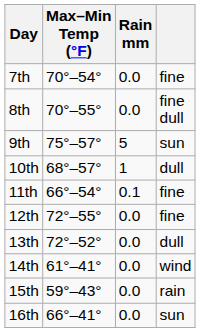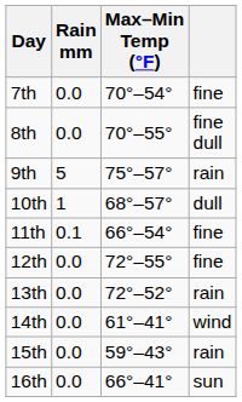columns swapped: Rain mm <-> Max–Min Temp (°F)
9th | column 4: sun -> rain
13th | column 4: dull -> rain
